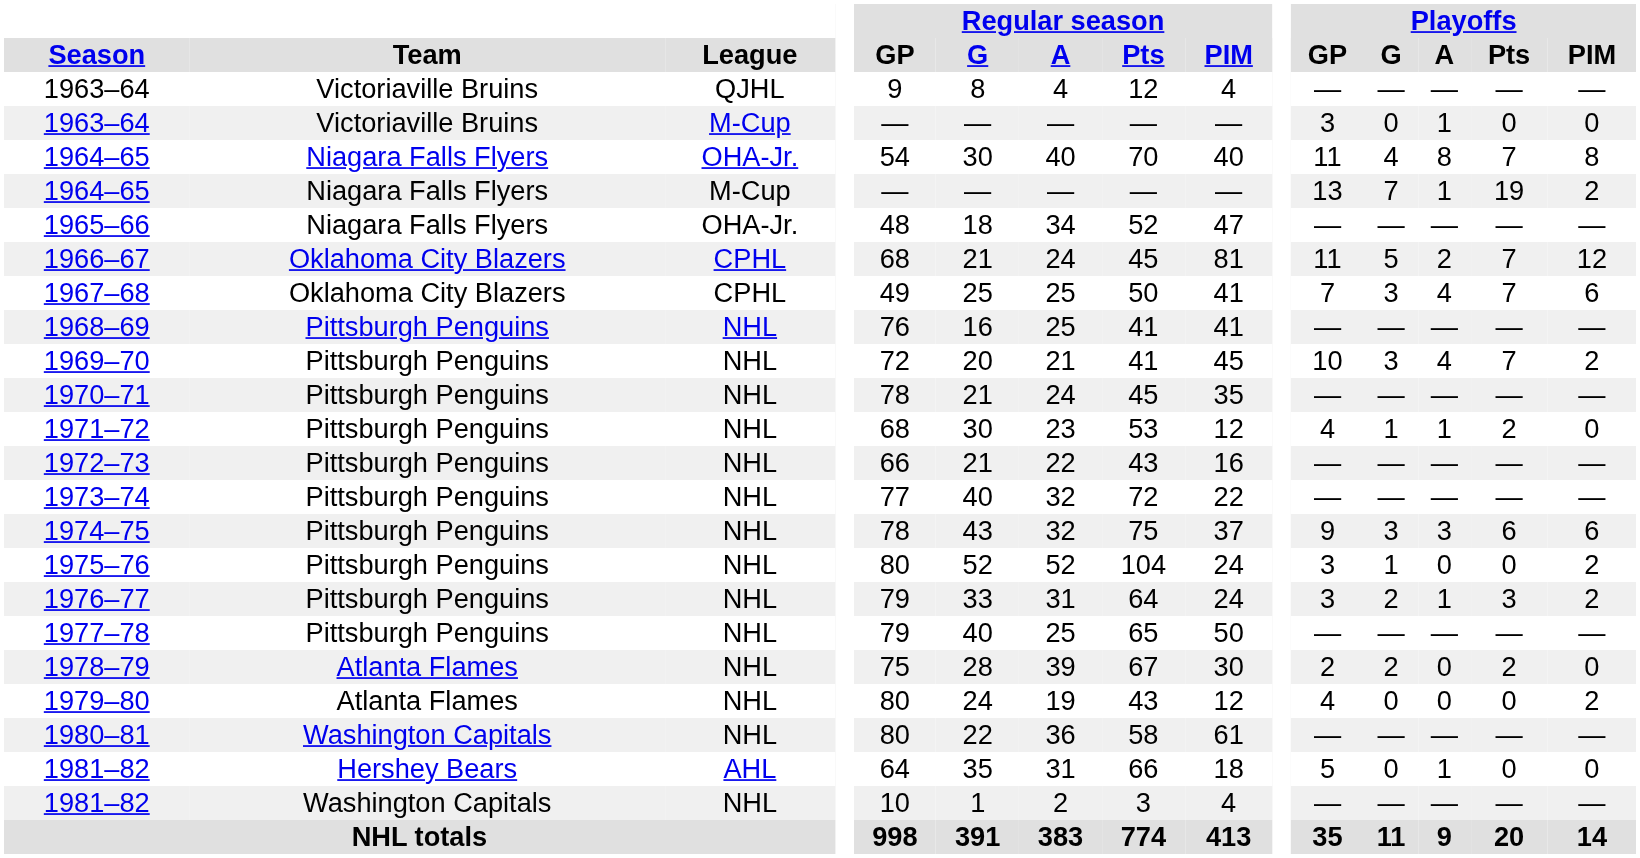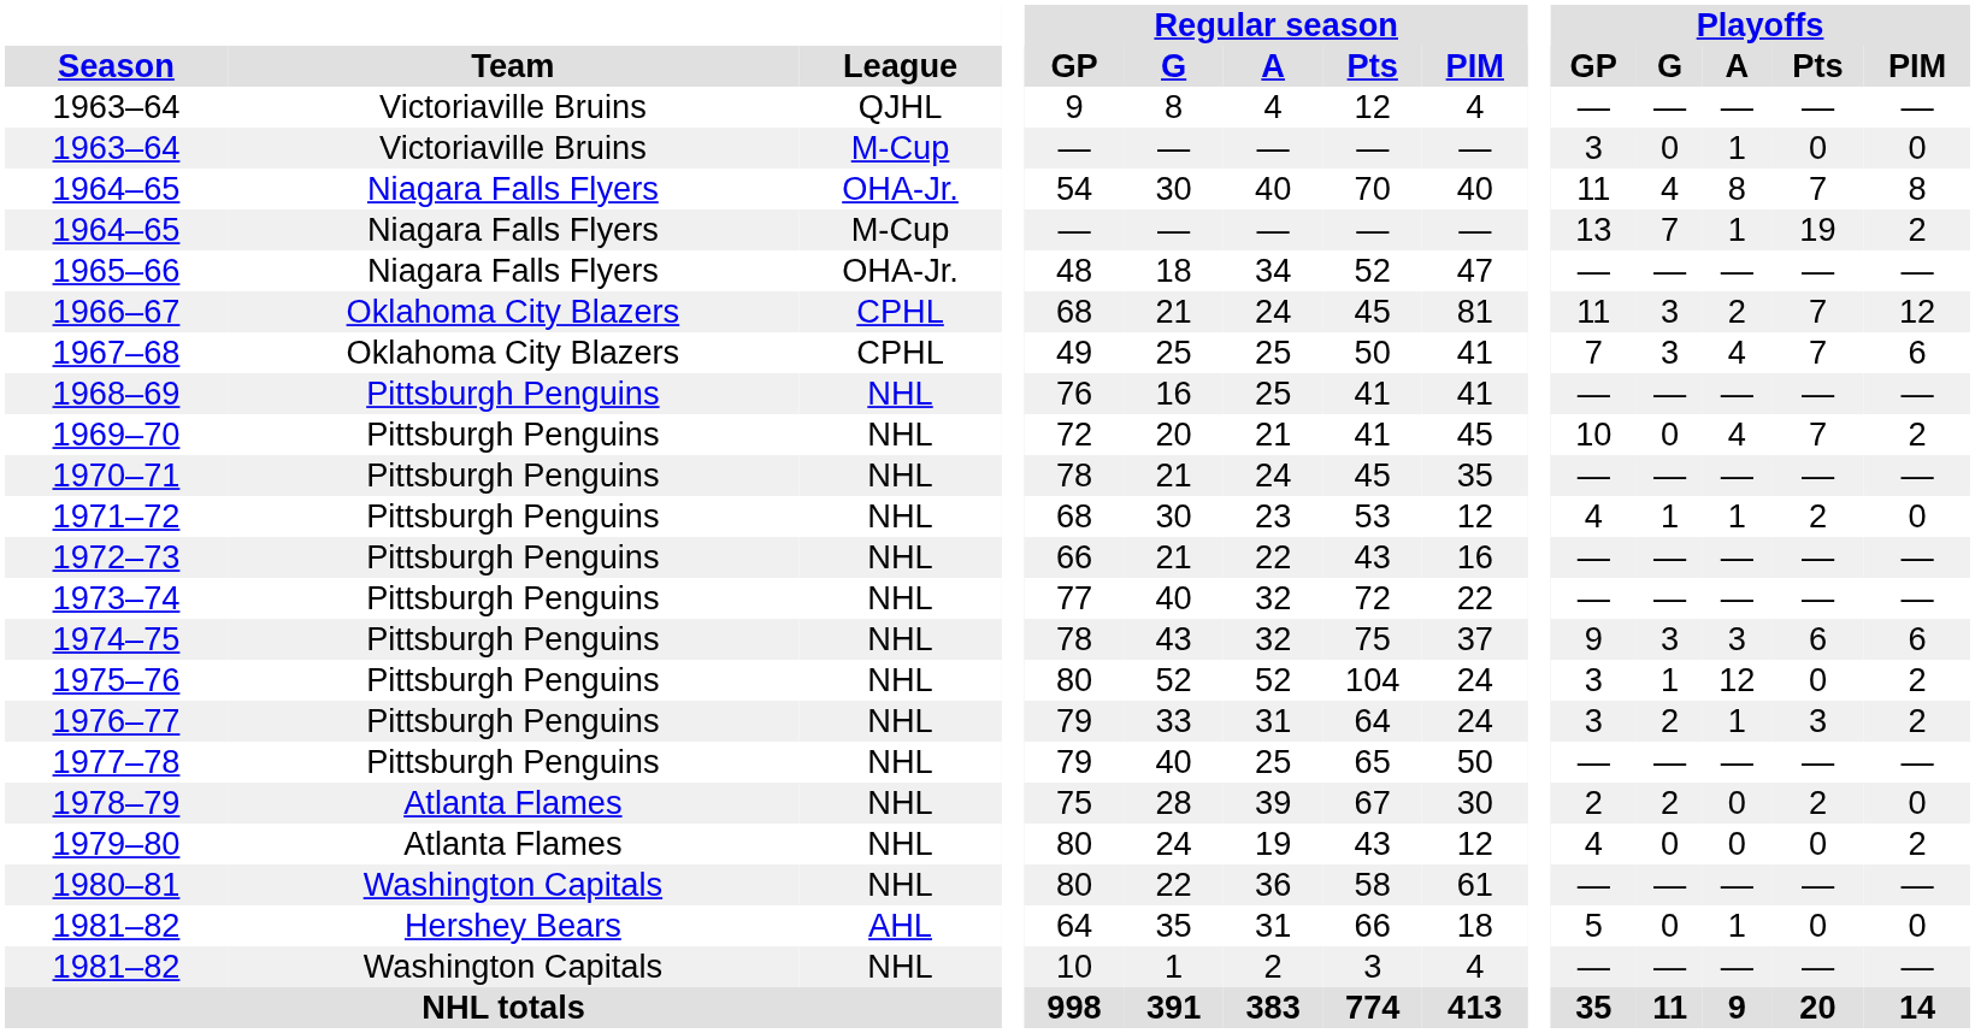1966–67 | Playoffs / G: 5 -> 3
1969–70 | Playoffs / G: 3 -> 0
1975–76 | Playoffs / A: 0 -> 12
